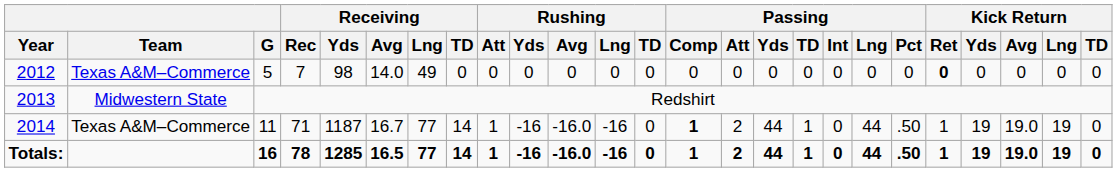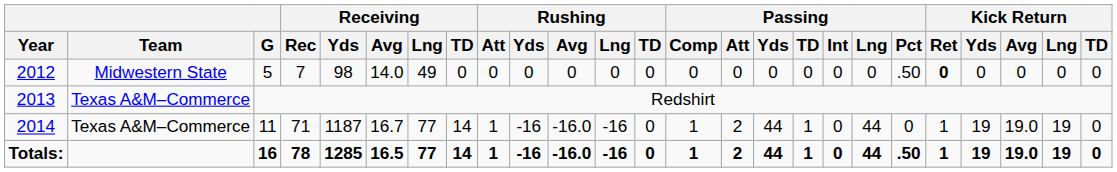2012 | Team: Texas A&M–Commerce -> Midwestern State
2012 | Passing / Pct: 0 -> .50
2013 | Team: Midwestern State -> Texas A&M–Commerce
2014 | Passing / Comp: bold -> normal
2014 | Passing / Pct: .50 -> 0
